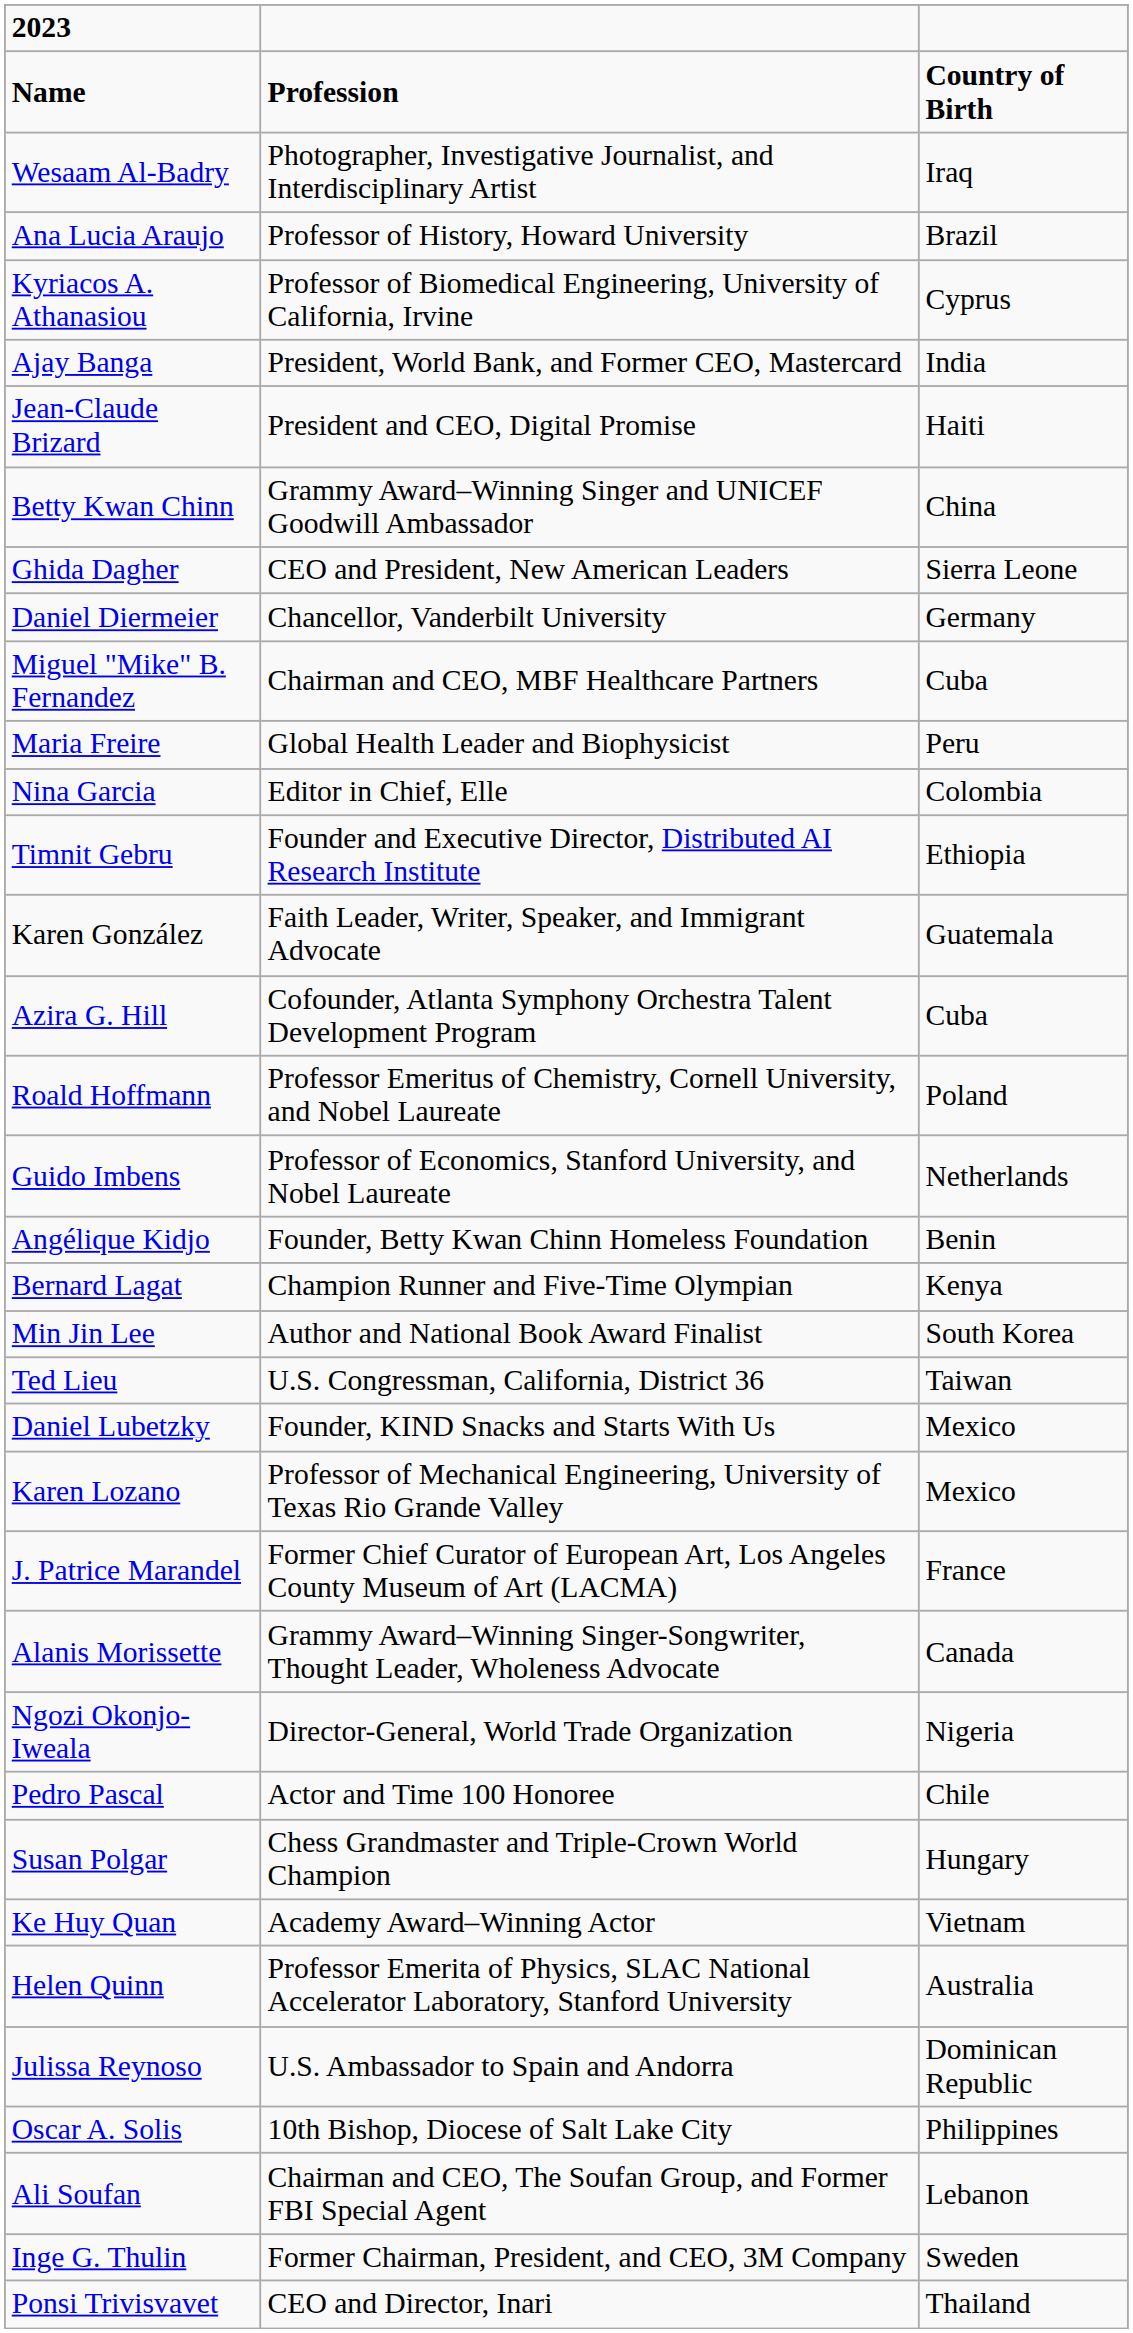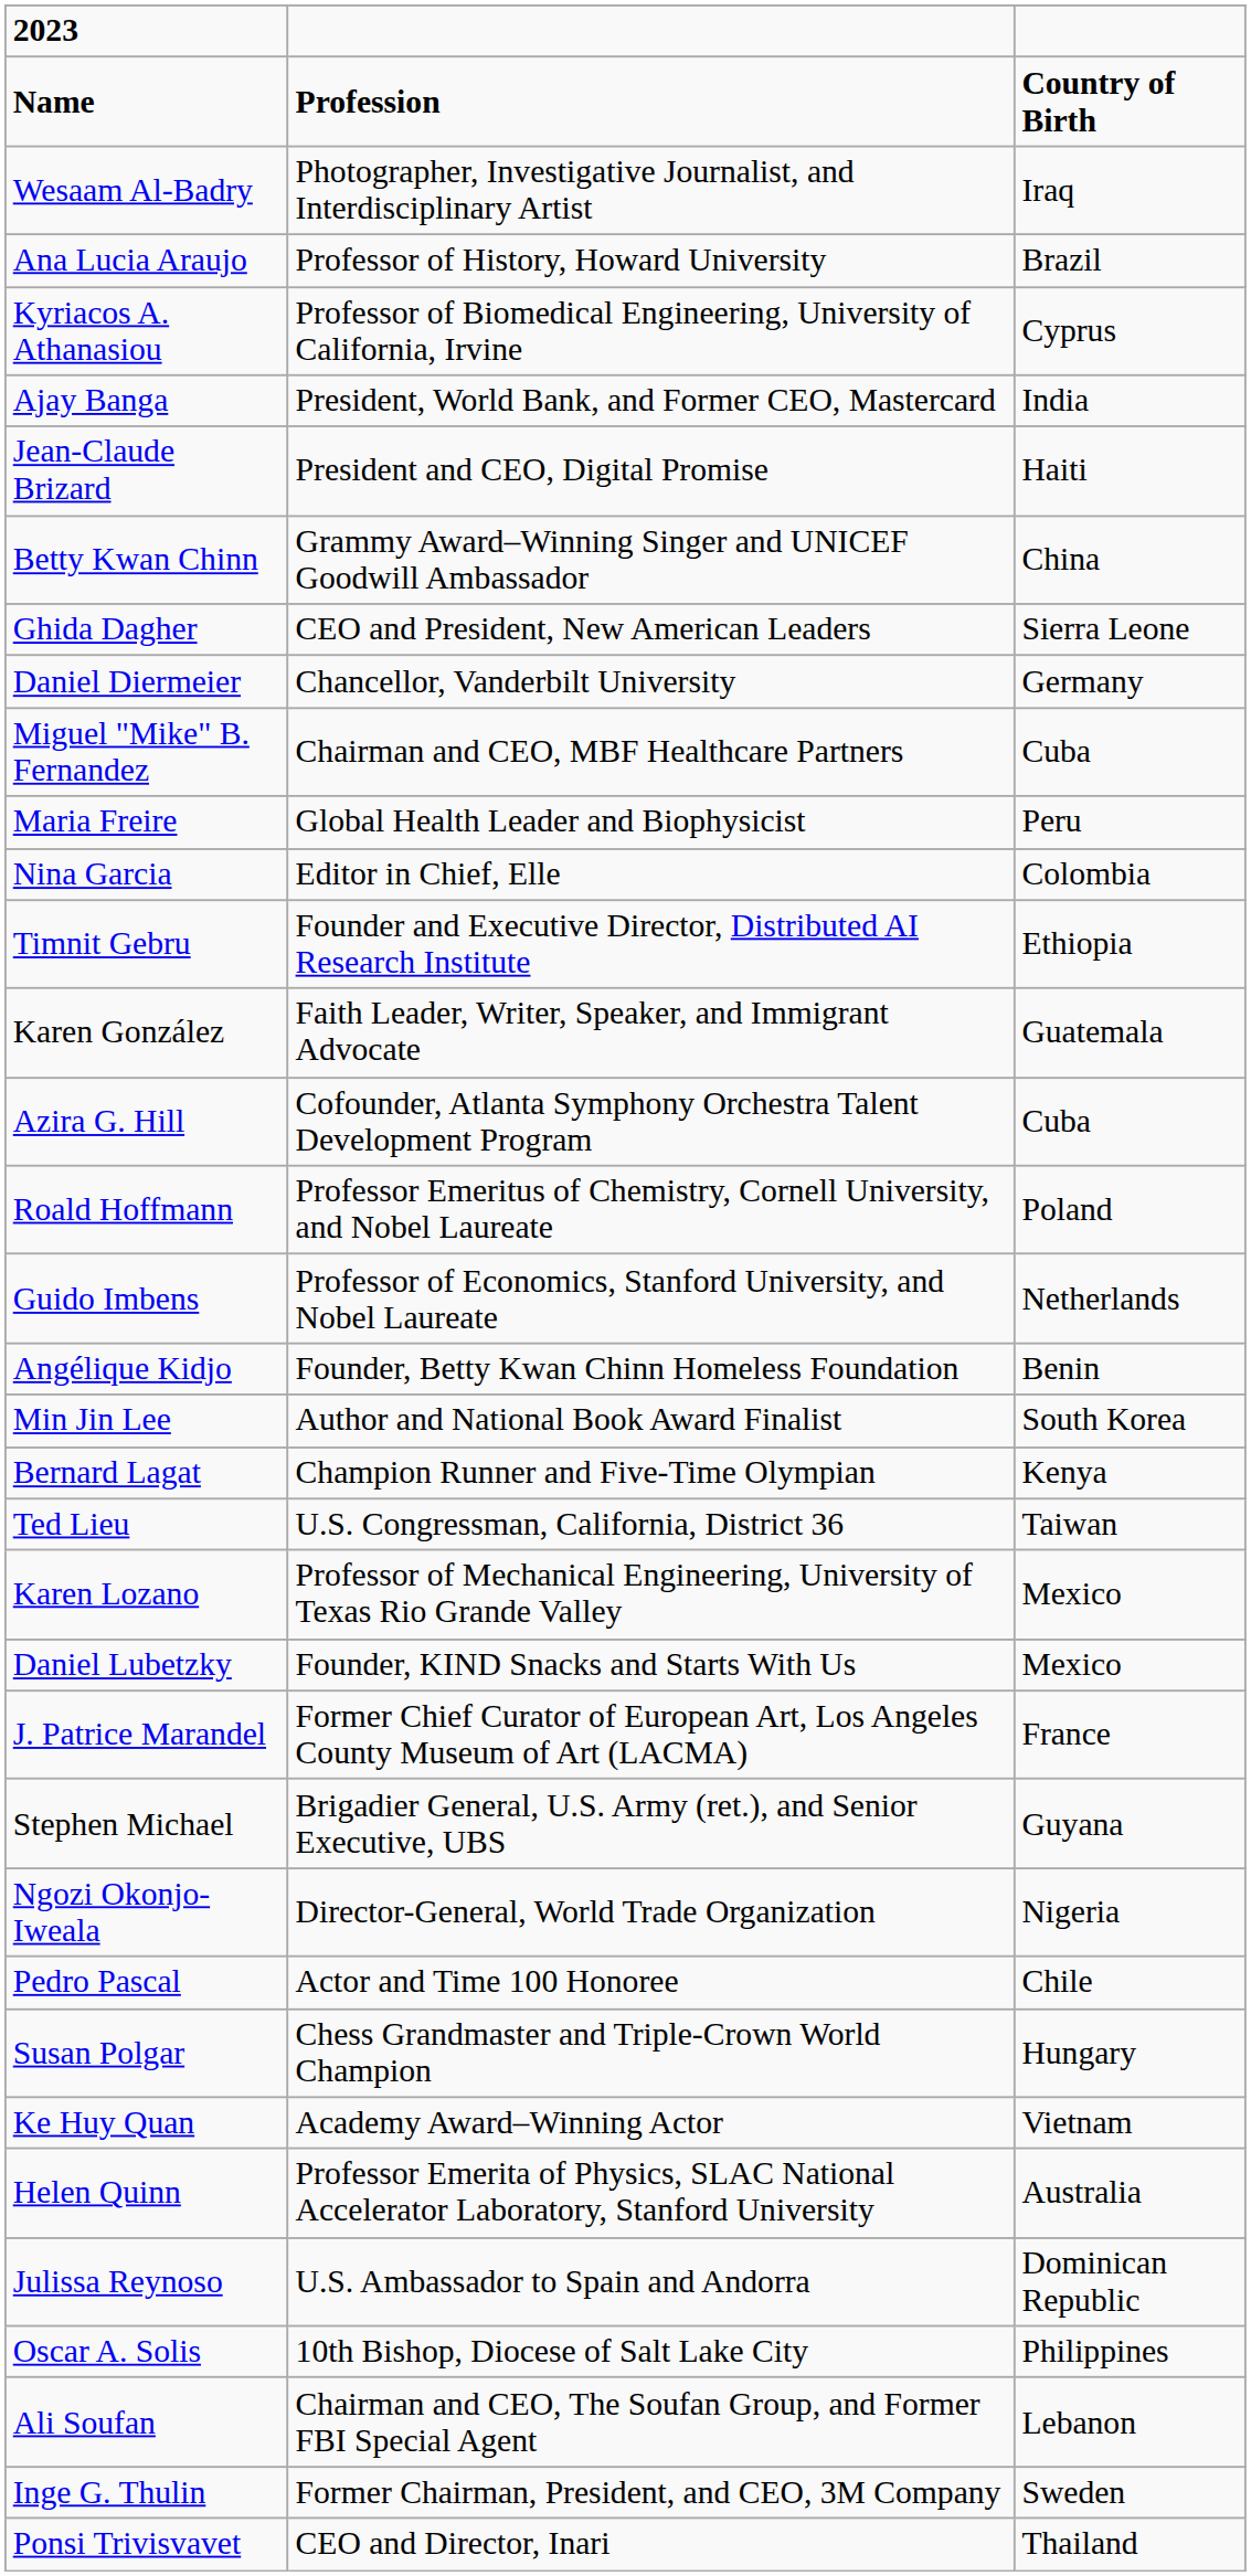rows swapped: Bernard Lagat <-> Min Jin Lee
rows swapped: Karen Lozano <-> Daniel Lubetzky
+ row: Stephen Michael | Brigadier General, U.S. Army (ret.), and Senior Executive, UBS | Guyana
- row: Alanis Morissette | Grammy Award–Winning Singer-Songwriter, Thought Leader, Wholeness Advocate | Canada
